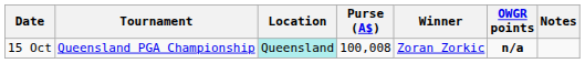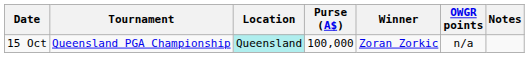15 Oct | Purse (A$): 100,008 -> 100,000
15 Oct | OWGR points: bold -> normal
